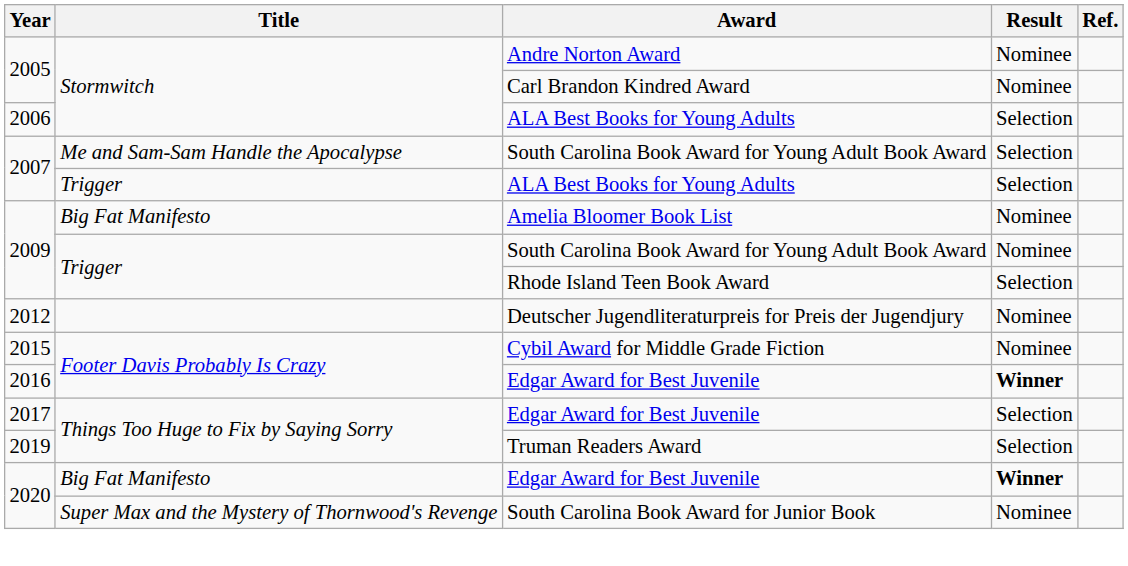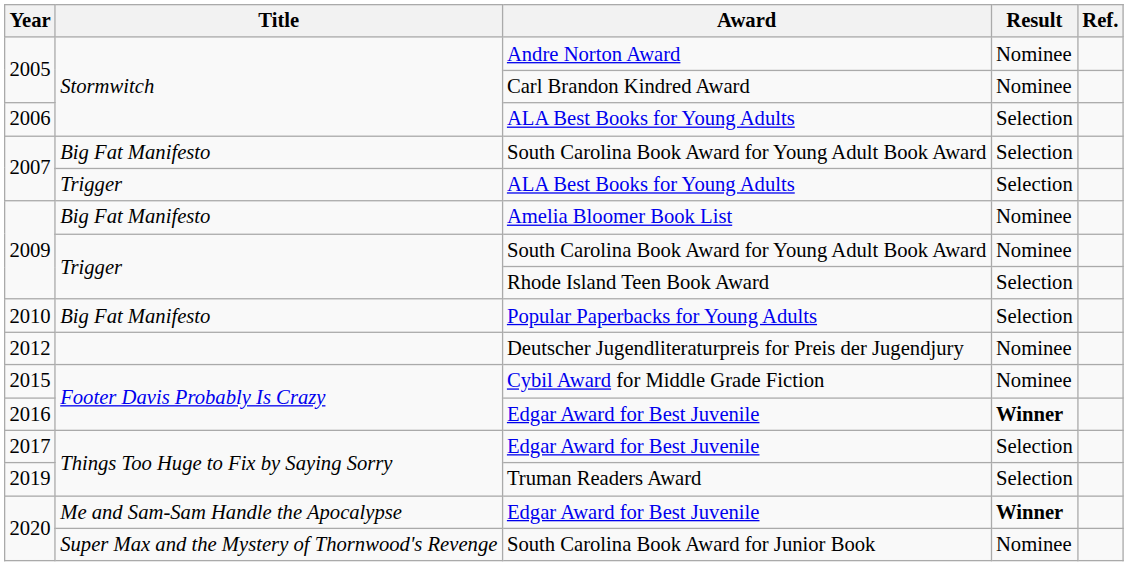2007 / South Carolina Book Award for Young Adult Book Award | Title: Me and Sam-Sam Handle the Apocalypse -> Big Fat Manifesto
+ row: 2010 | Big Fat Manifesto | Popular Paperbacks for Young Adults | Selection
2020 / Edgar Award for Best Juvenile | Title: Big Fat Manifesto -> Me and Sam-Sam Handle the Apocalypse
